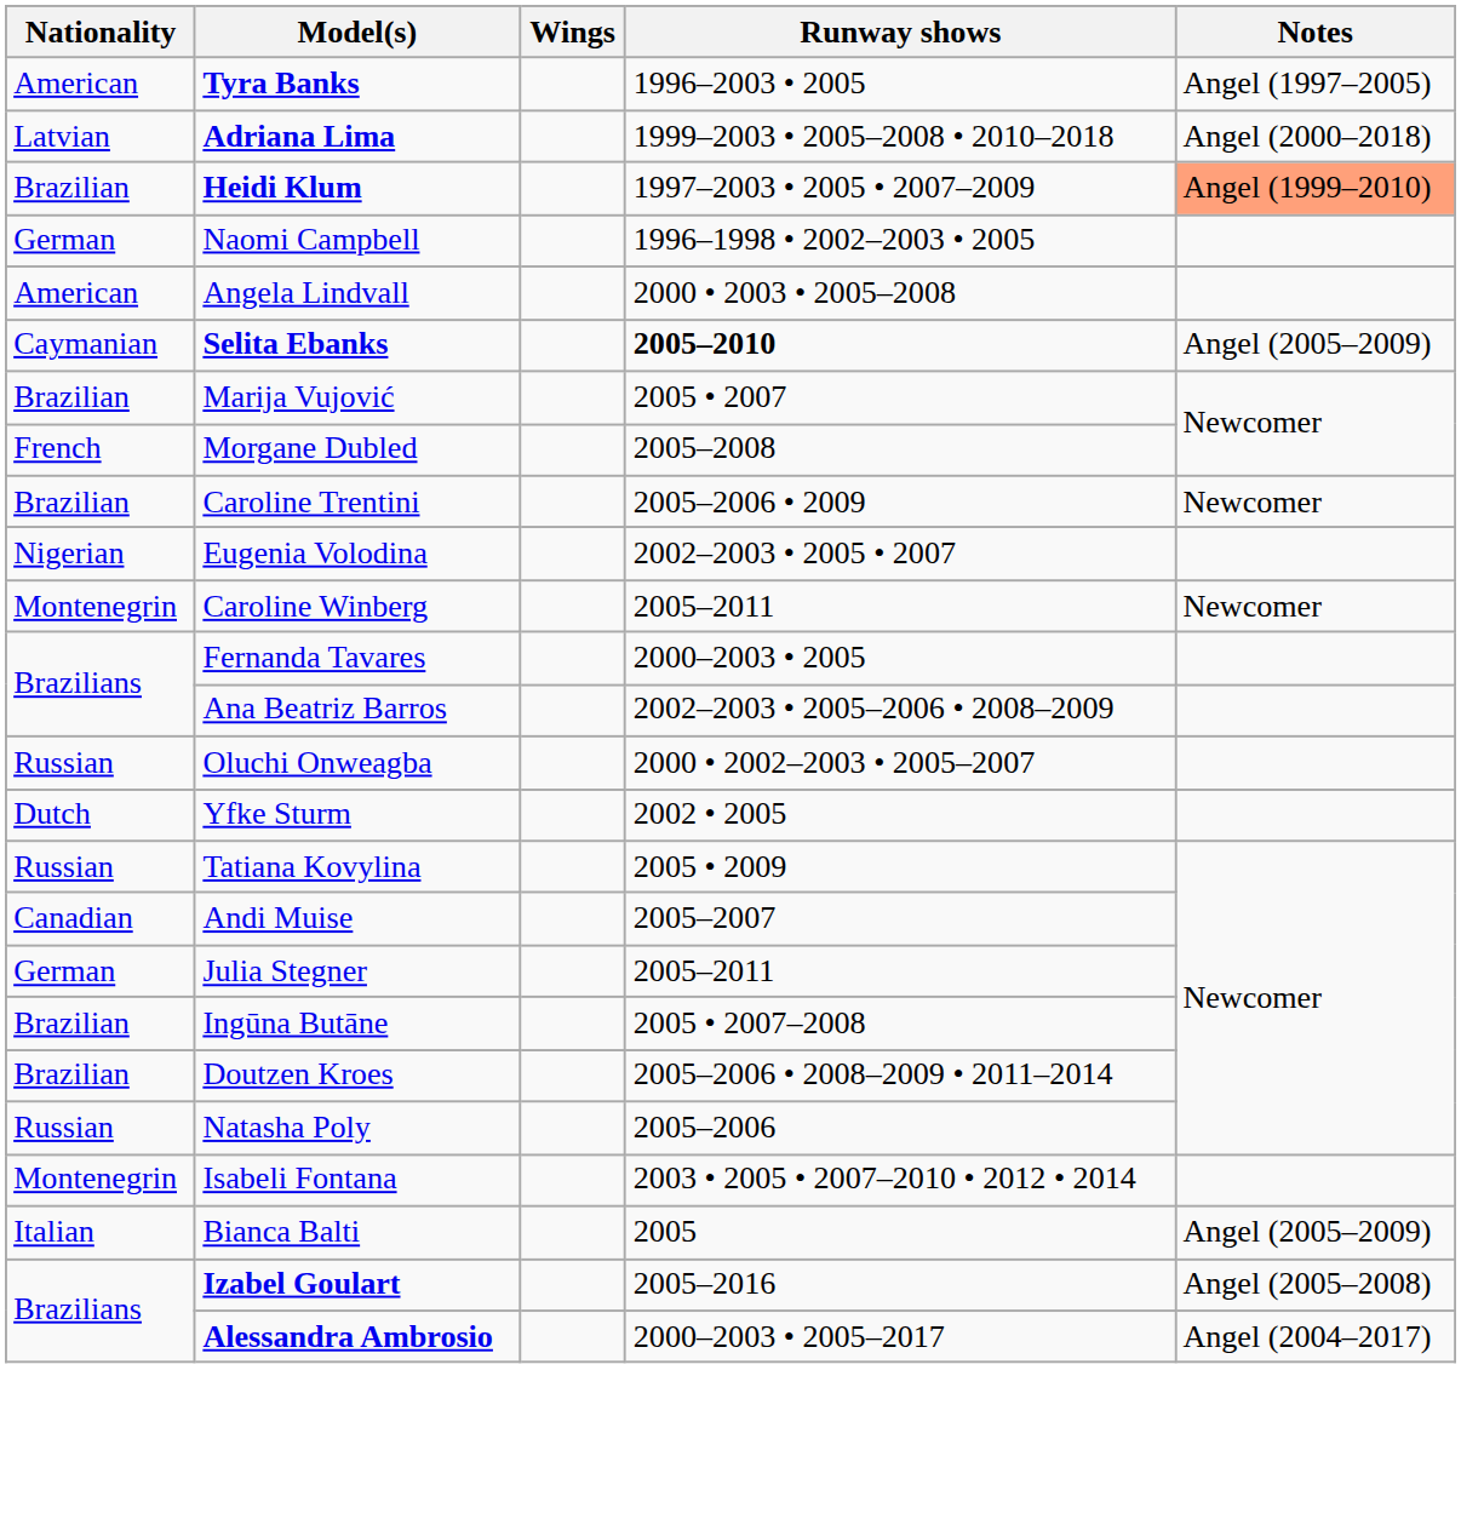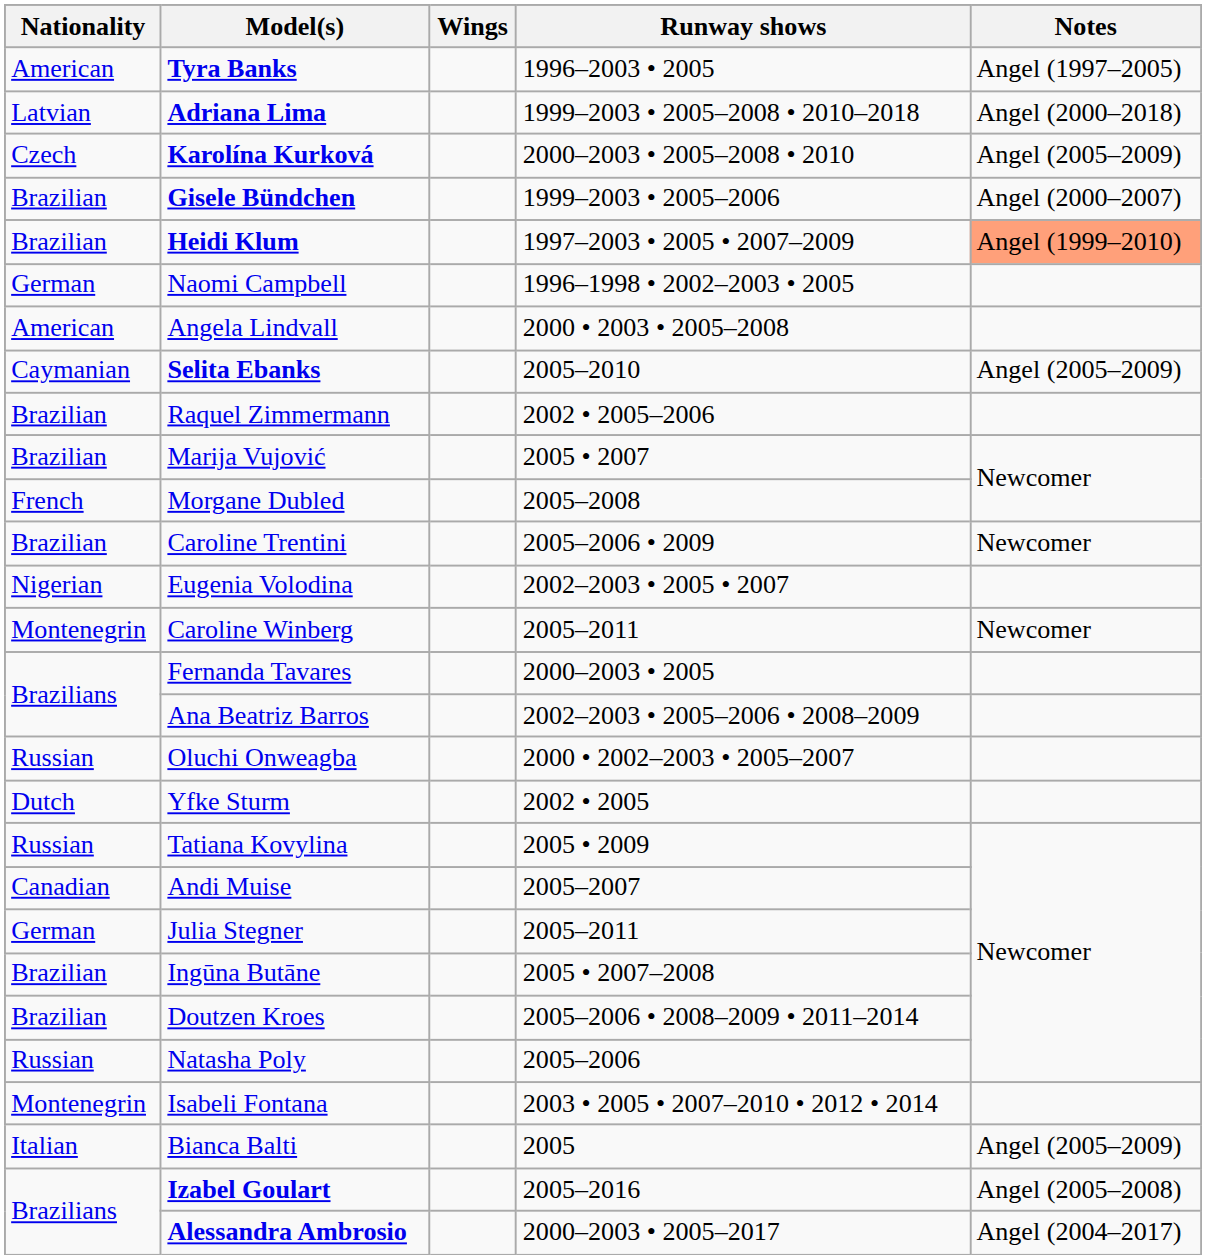+ row: Czech | Karolína Kurková | 2000–2003 • 2005–2008 • 2010 | Angel (2005–2009)
+ row: Brazilian | Gisele Bündchen | 1999–2003 • 2005–2006 | Angel (2000–2007)
Selita Ebanks | Runway shows: bold -> normal
+ row: Brazilian | Raquel Zimmermann | 2002 • 2005–2006
